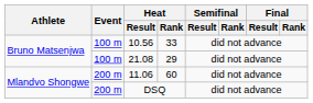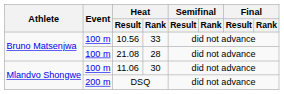21.08 | Heat / Rank: 29 -> 28
11.06 | Event: 200 m -> 100 m
11.06 | Heat / Rank: 60 -> 30
